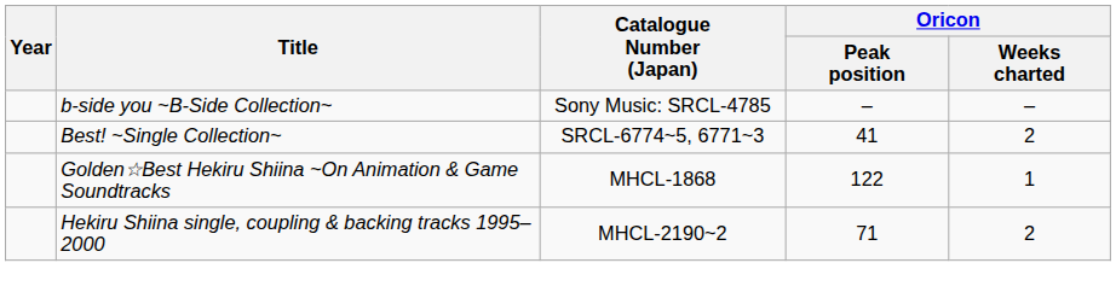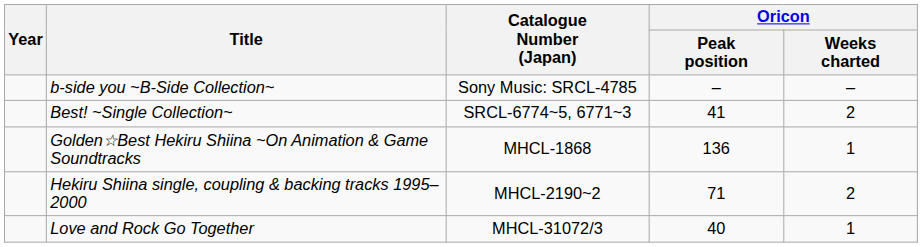Golden☆Best Hekiru Shiina ~On Animation & Game Soundtracks | Oricon / Peak position: 122 -> 136
+ row: Love and Rock Go Together | MHCL-31072/3 | 40 | 1
